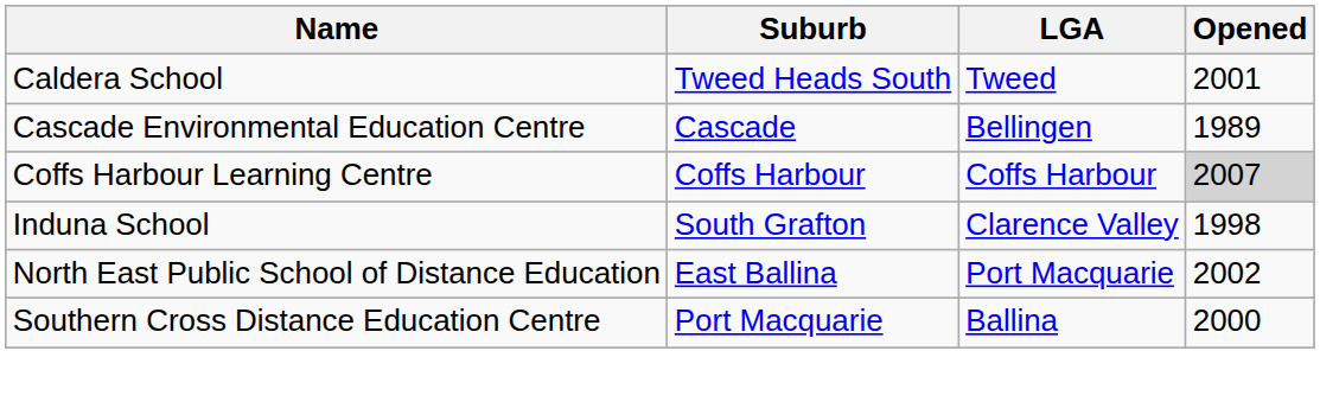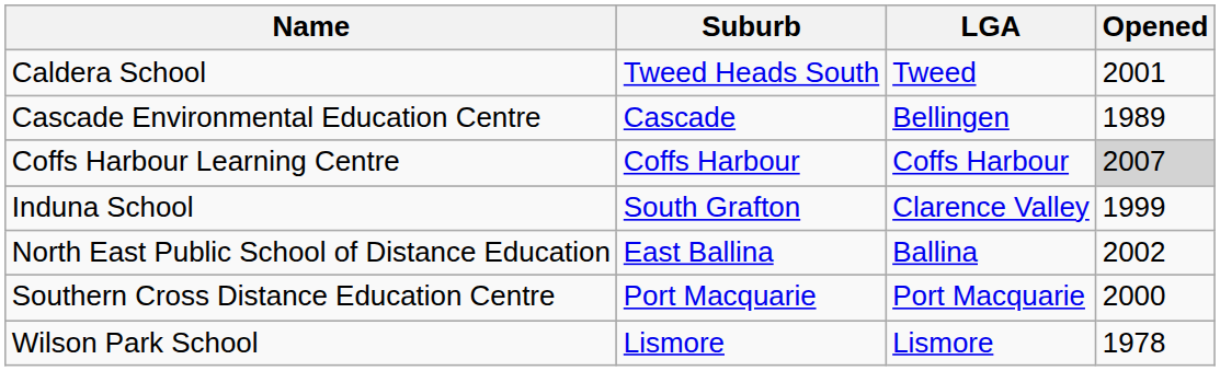Induna School | Opened: 1998 -> 1999
North East Public School of Distance Education | LGA: Port Macquarie -> Ballina
Southern Cross Distance Education Centre | LGA: Ballina -> Port Macquarie
+ row: Wilson Park School | Lismore | Lismore | 1978
